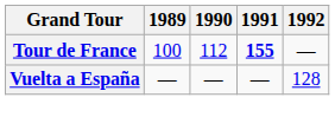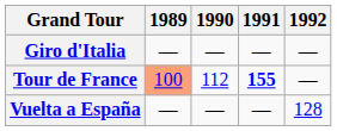+ row: Giro d'Italia | — | — | — | —
Tour de France | 1989: no background -> lightsalmon background
